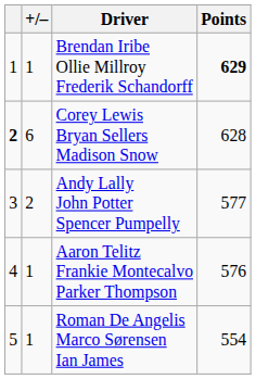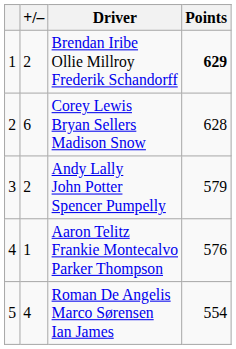Brendan Iribe Ollie Millroy Frederik Schandorff | +/–: 1 -> 2
Corey Lewis Bryan Sellers Madison Snow | column 1: bold -> normal
Andy Lally John Potter Spencer Pumpelly | Points: 577 -> 579
Roman De Angelis Marco Sørensen Ian James | +/–: 1 -> 4
